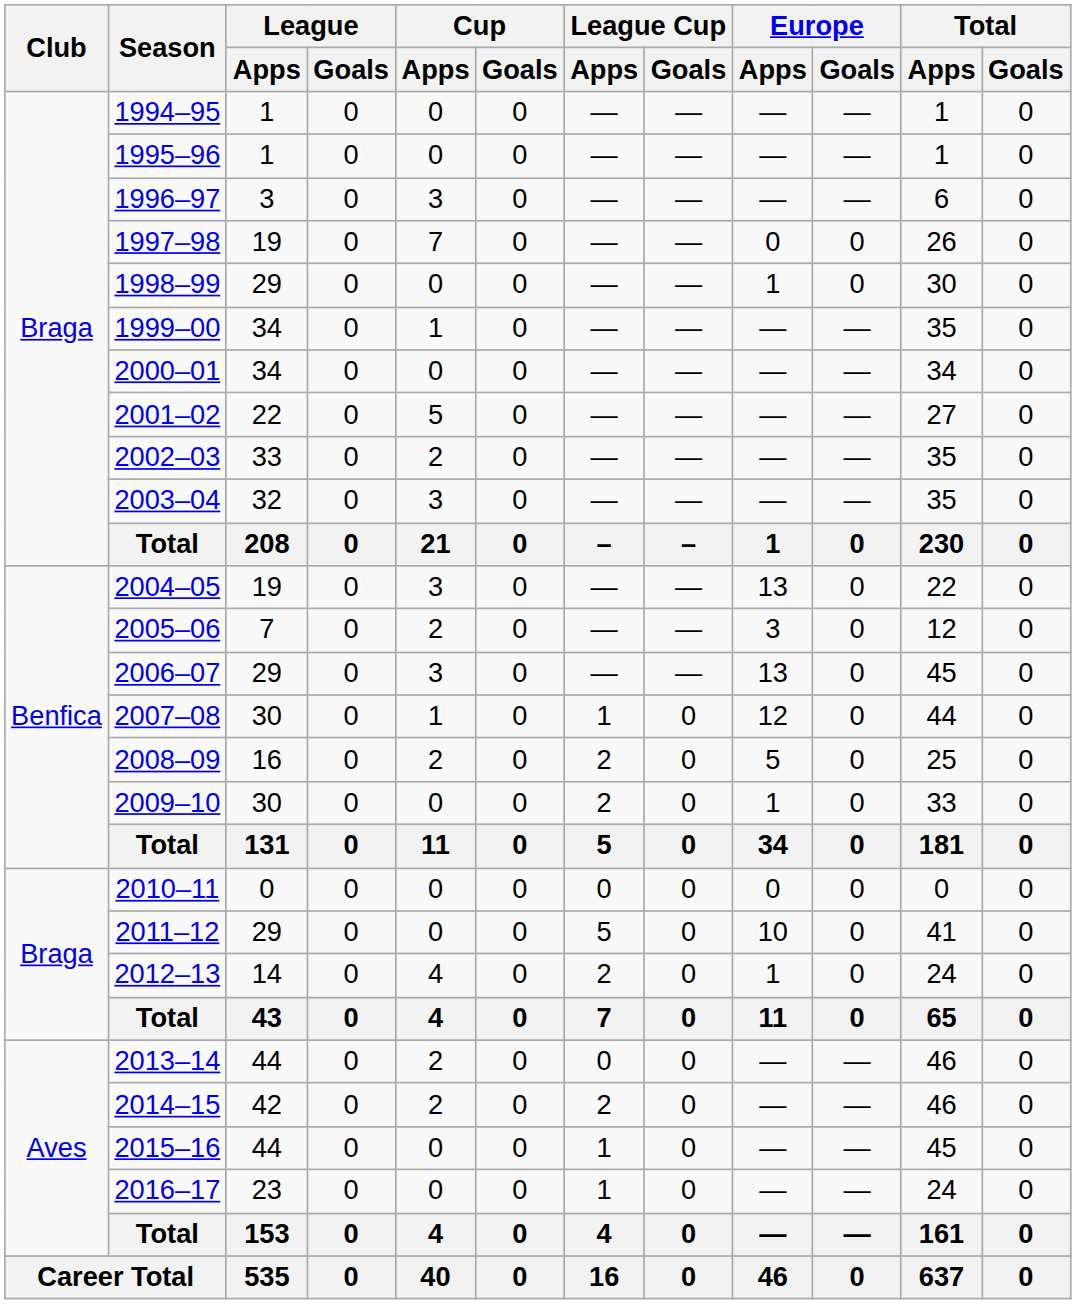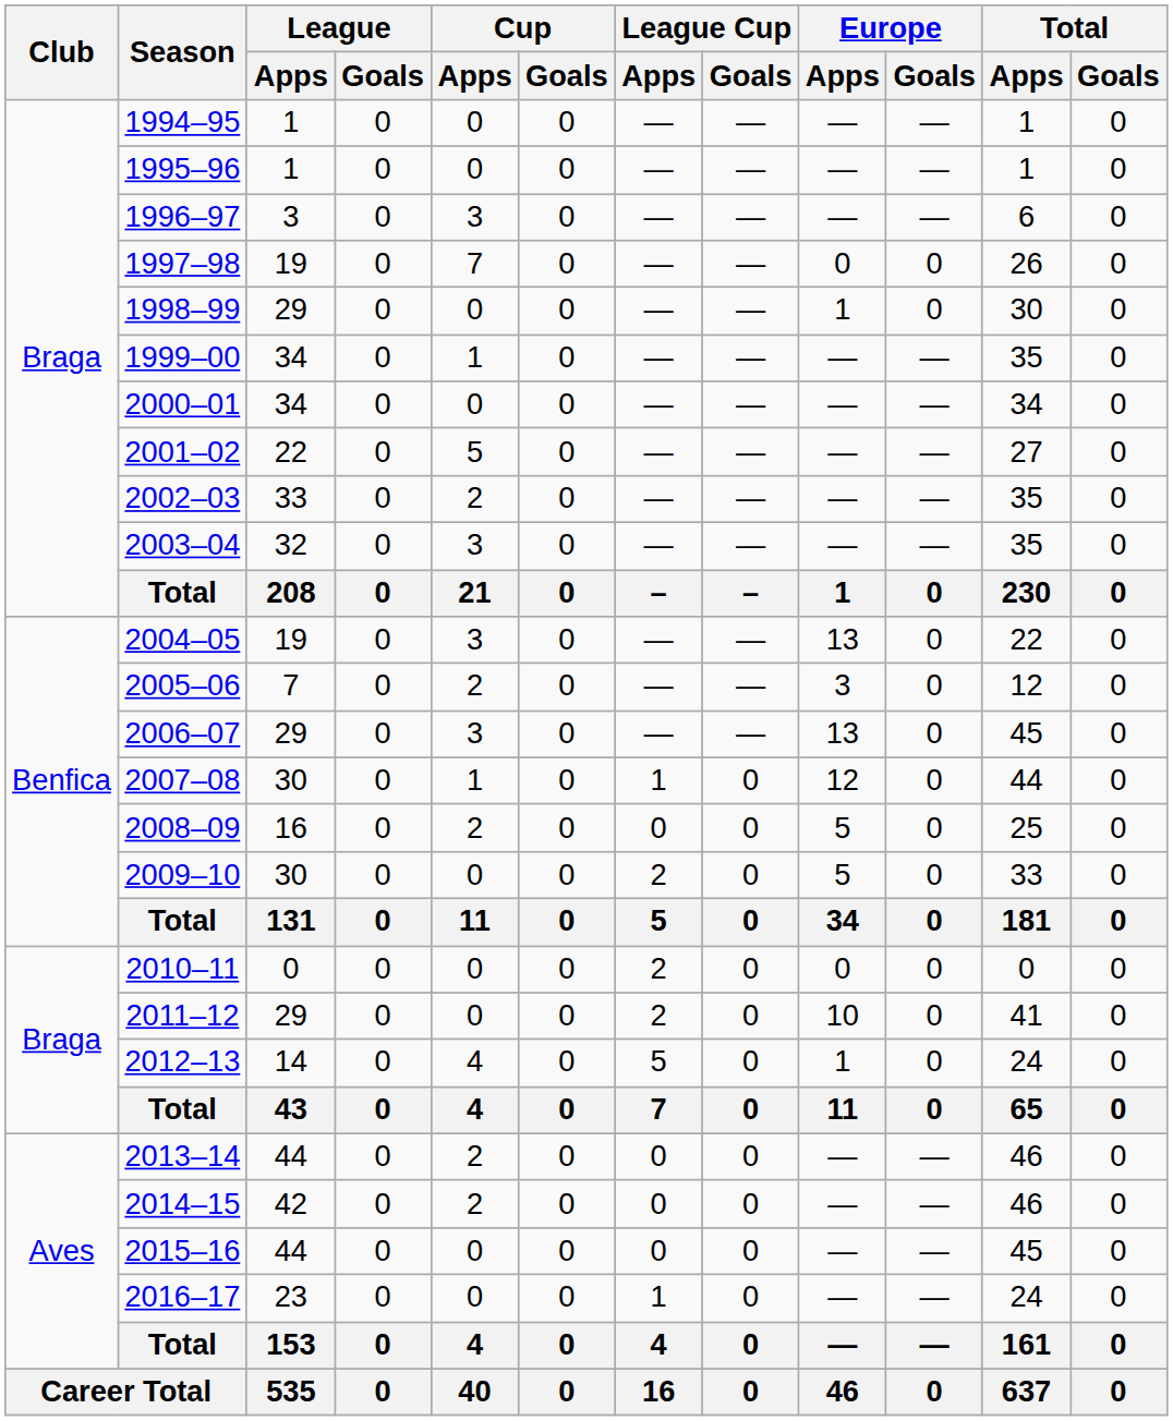2008–09 | League Cup / Apps: 2 -> 0
2009–10 | Europe / Apps: 1 -> 5
2010–11 | League Cup / Apps: 0 -> 2
2011–12 | League Cup / Apps: 5 -> 2
2012–13 | League Cup / Apps: 2 -> 5
2014–15 | League Cup / Apps: 2 -> 0
2015–16 | League Cup / Apps: 1 -> 0
